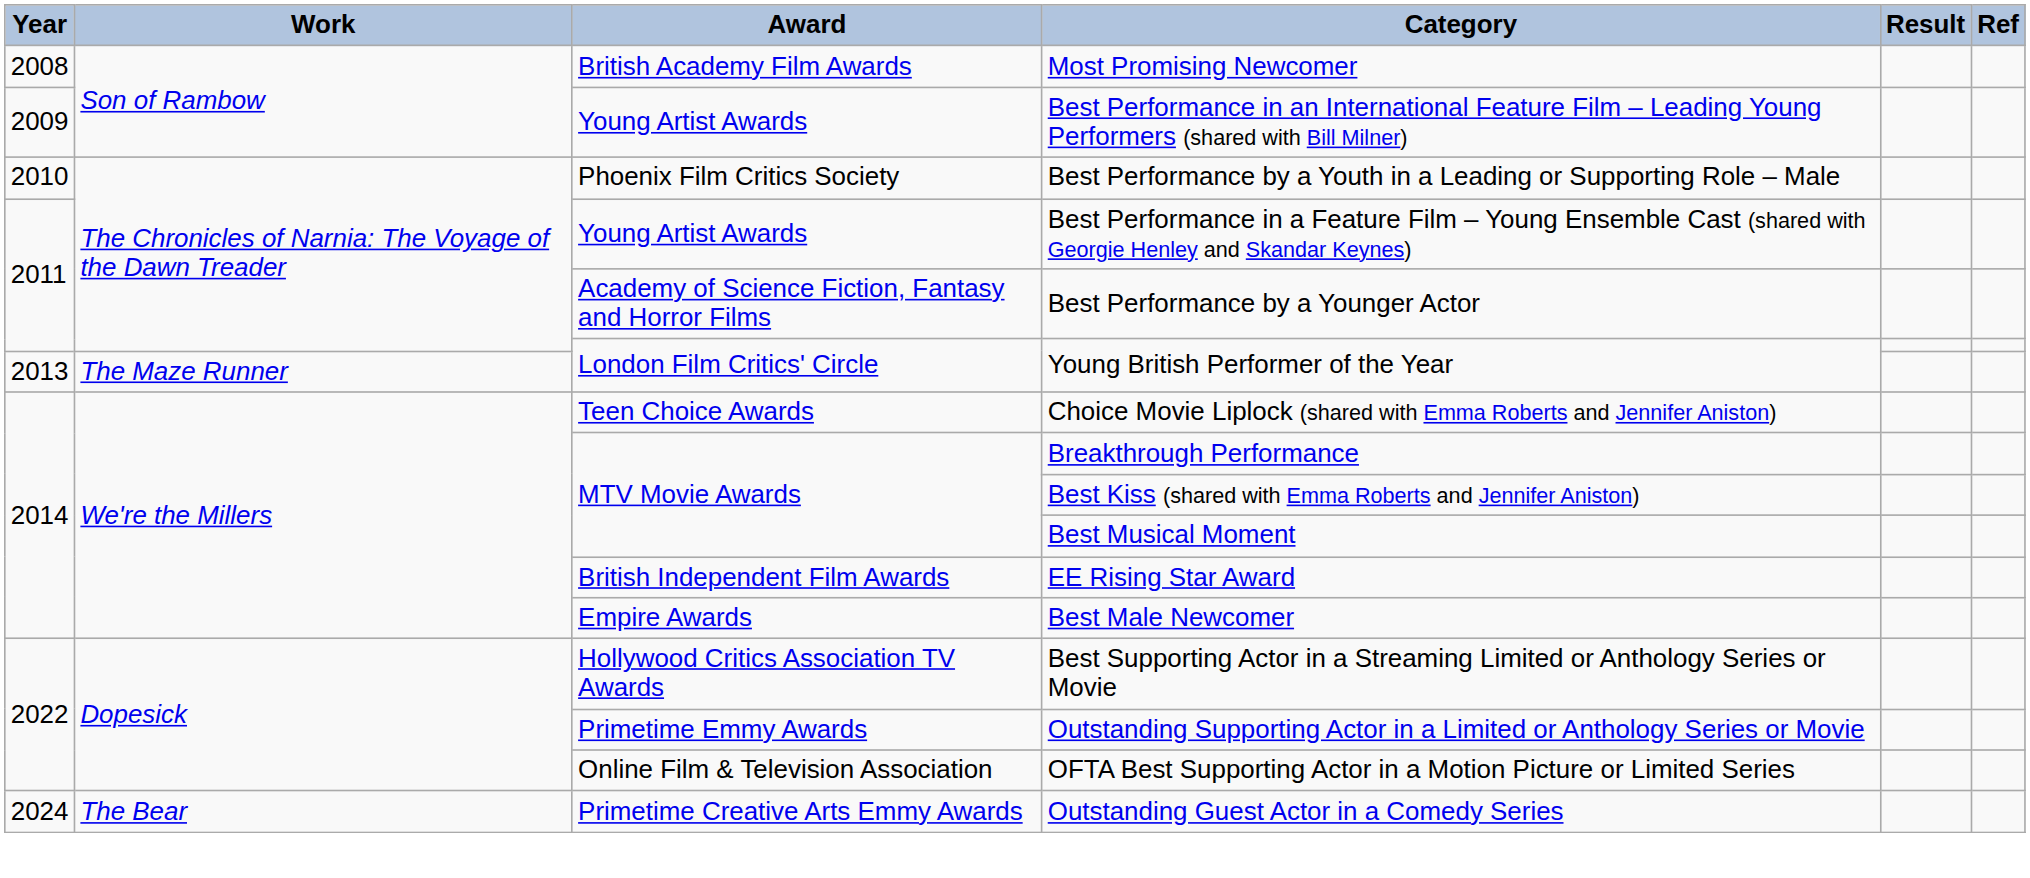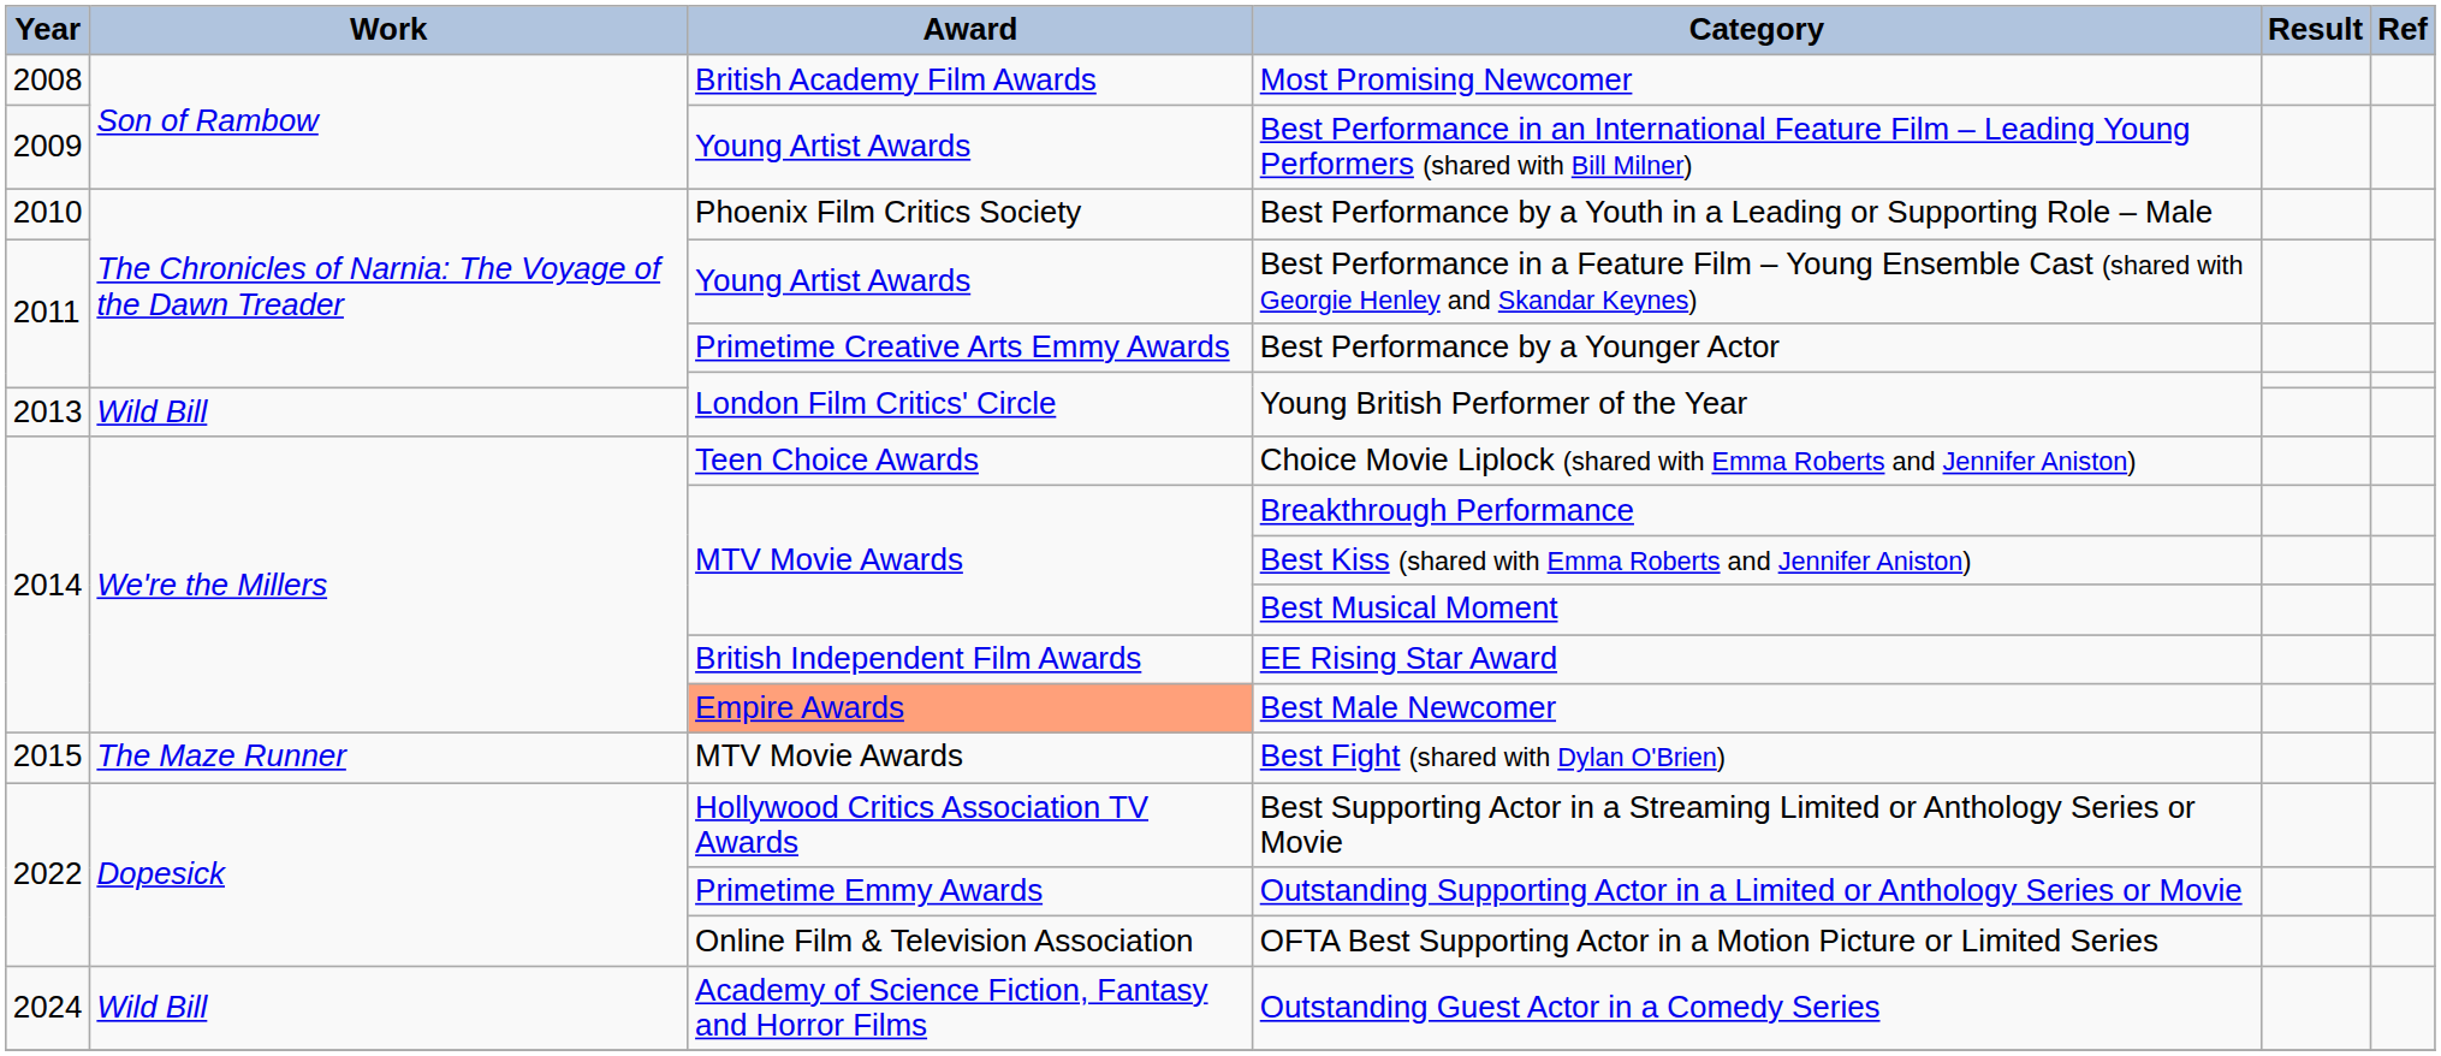Best Performance by a Younger Actor | Award: Academy of Science Fiction, Fantasy and Horror Films -> Primetime Creative Arts Emmy Awards
2013 / Young British Performer of the Year | Work: The Maze Runner -> Wild Bill
Best Male Newcomer | Award: no background -> lightsalmon background
+ row: 2015 | The Maze Runner | MTV Movie Awards | Best Fight (shared with Dylan O'Brien)
Outstanding Guest Actor in a Comedy Series | Work: The Bear -> Wild Bill
Outstanding Guest Actor in a Comedy Series | Award: Primetime Creative Arts Emmy Awards -> Academy of Science Fiction, Fantasy and Horror Films
